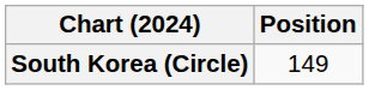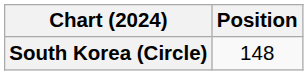South Korea (Circle) | Position: 149 -> 148
